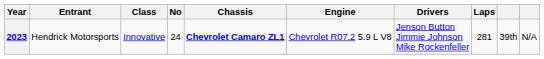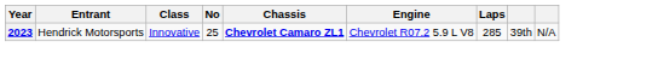- column: Drivers | Jenson Button Jimmie Johnson Mike Rockenfeller
2023 | No: 24 -> 25
2023 | Laps: 281 -> 285
